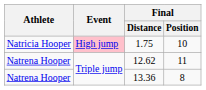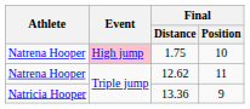1.75 | Athlete: Natricia Hooper -> Natrena Hooper
13.36 | Athlete: Natrena Hooper -> Natricia Hooper
13.36 | Final / Position: 8 -> 9
